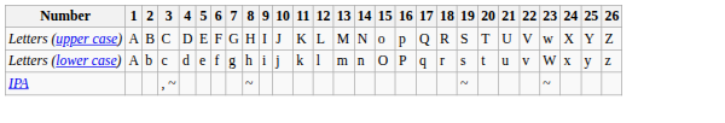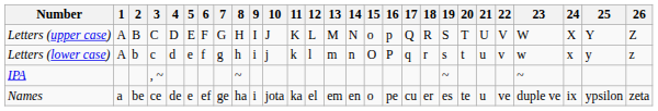Letters (upper case) | 23: w -> W
Letters (lower case) | 23: W -> w
+ row: Names | a | be | ce | de | e | ef | ge | ha | i | jota | ka | el | em | en | o | pe | cu | er | es | te | u | ve | duple ve | ix | ypsilon | zeta
